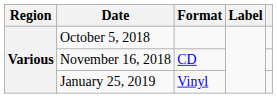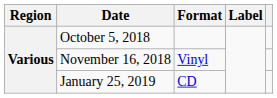November 16, 2018 | Format: CD -> Vinyl
January 25, 2019 | Format: Vinyl -> CD
